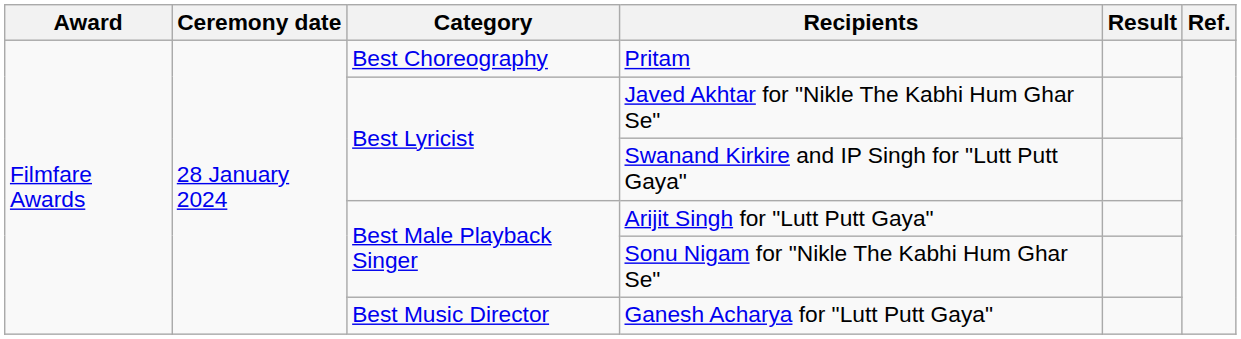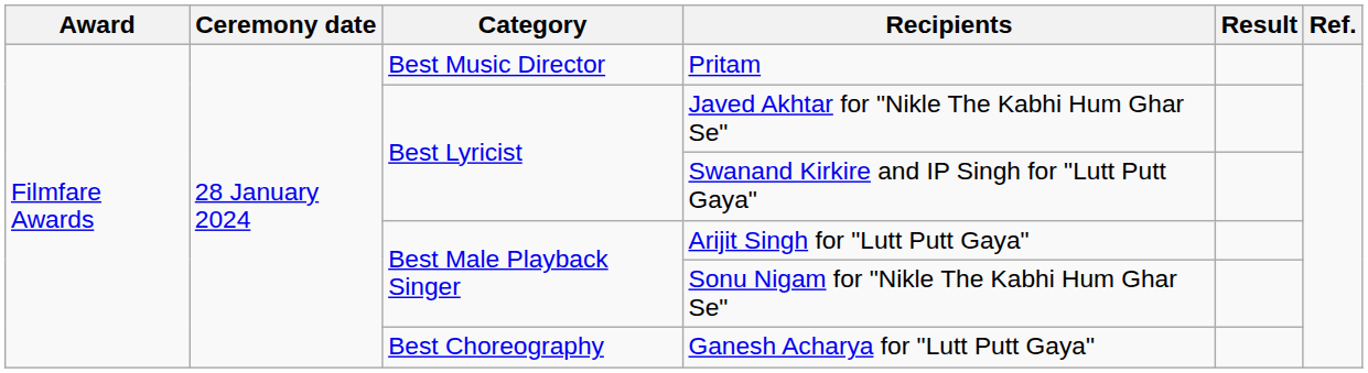Pritam | Category: Best Choreography -> Best Music Director
Ganesh Acharya for "Lutt Putt Gaya" | Category: Best Music Director -> Best Choreography
